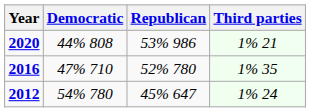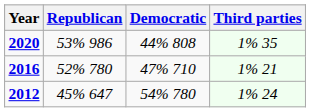columns swapped: Republican <-> Democratic
2020 | Third parties: 1% 21 -> 1% 35
2016 | Third parties: 1% 35 -> 1% 21
